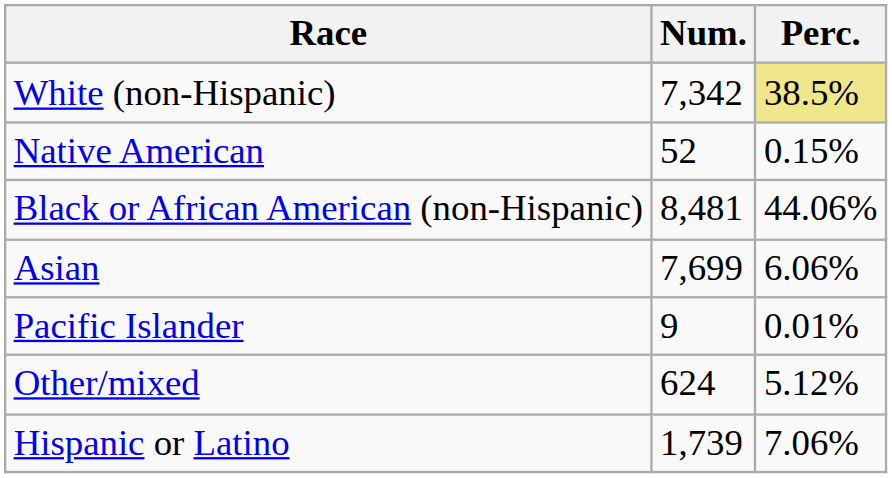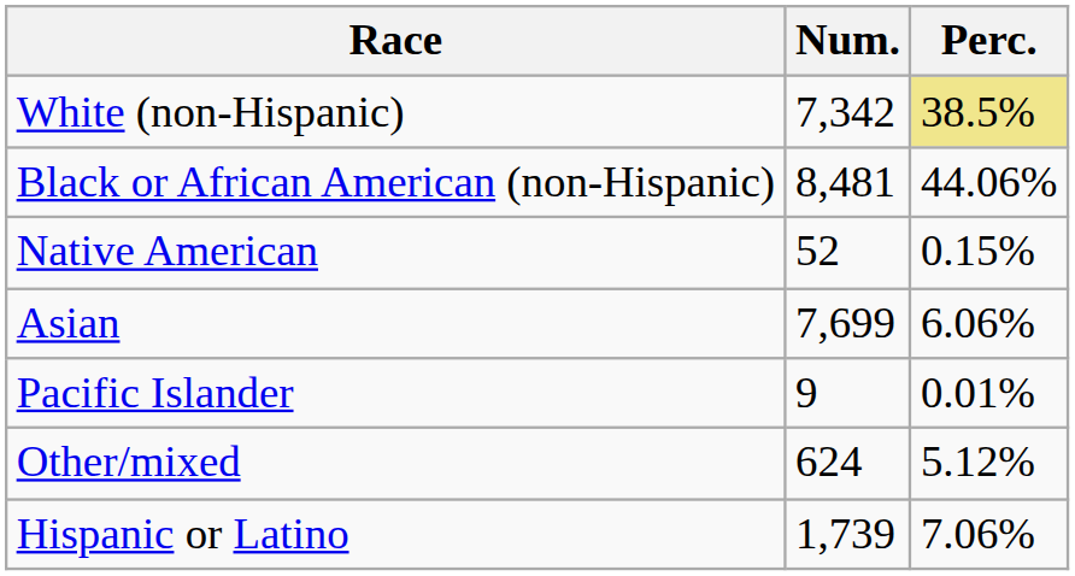rows swapped: Black or African American (non-Hispanic) <-> Native American
